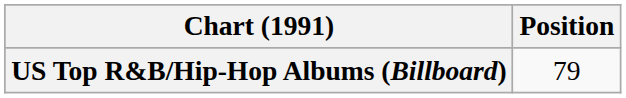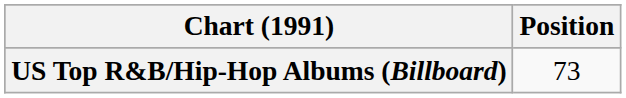US Top R&B/Hip-Hop Albums (Billboard) | Position: 79 -> 73
